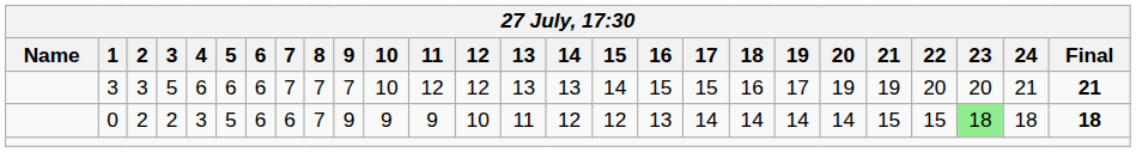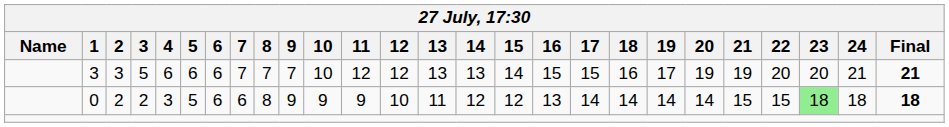0 | 8: 7 -> 8
